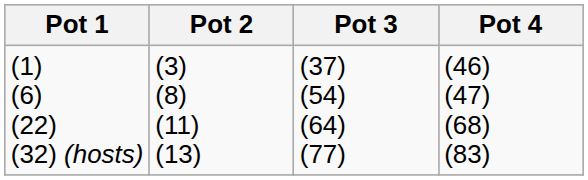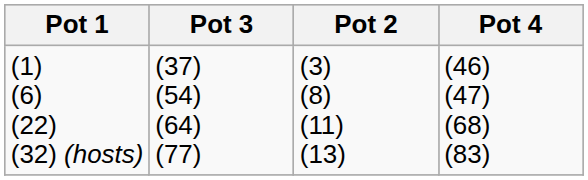columns swapped: Pot 2 <-> Pot 3
